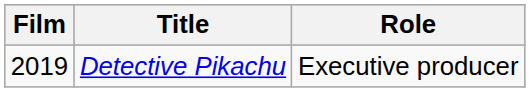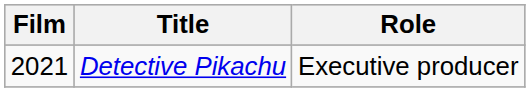Detective Pikachu | Film: 2019 -> 2021
